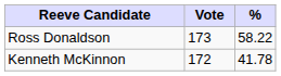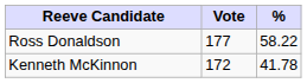Ross Donaldson | Vote: 173 -> 177
